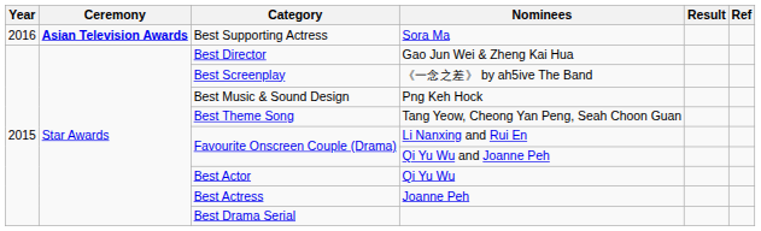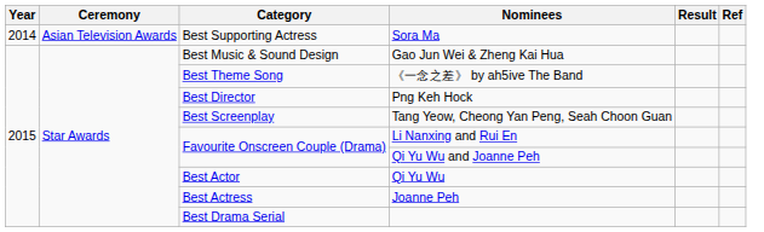Sora Ma | Year: 2016 -> 2014
Sora Ma | Ceremony: bold -> normal
Gao Jun Wei & Zheng Kai Hua | Category: Best Director -> Best Music & Sound Design
《一念之差》 by ah5ive The Band | Category: Best Screenplay -> Best Theme Song
Png Keh Hock | Category: Best Music & Sound Design -> Best Director
Tang Yeow, Cheong Yan Peng, Seah Choon Guan | Category: Best Theme Song -> Best Screenplay
